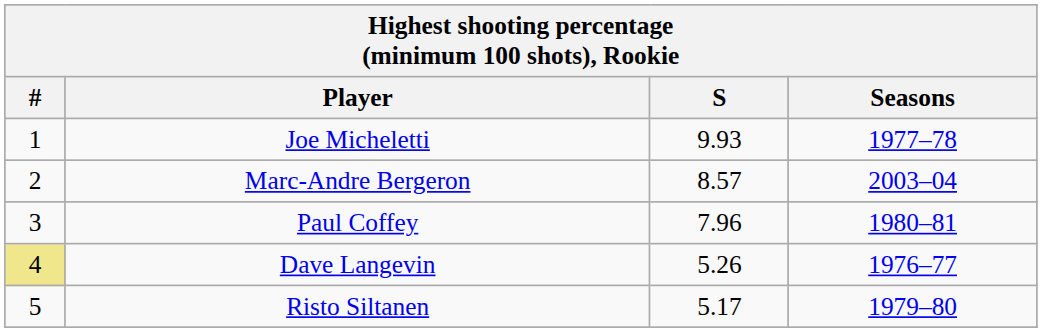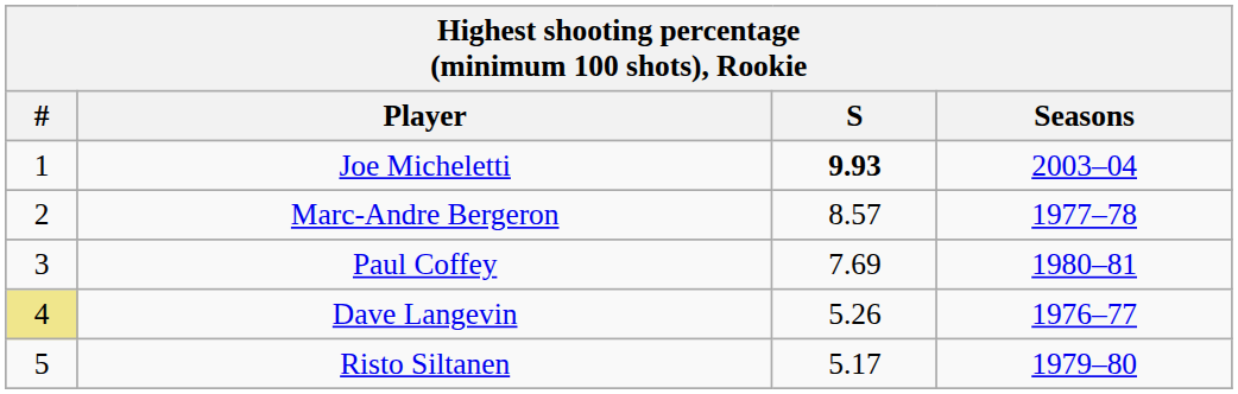Joe Micheletti | S: normal -> bold
Joe Micheletti | Seasons: 1977–78 -> 2003–04
Marc-Andre Bergeron | Seasons: 2003–04 -> 1977–78
Paul Coffey | S: 7.96 -> 7.69
